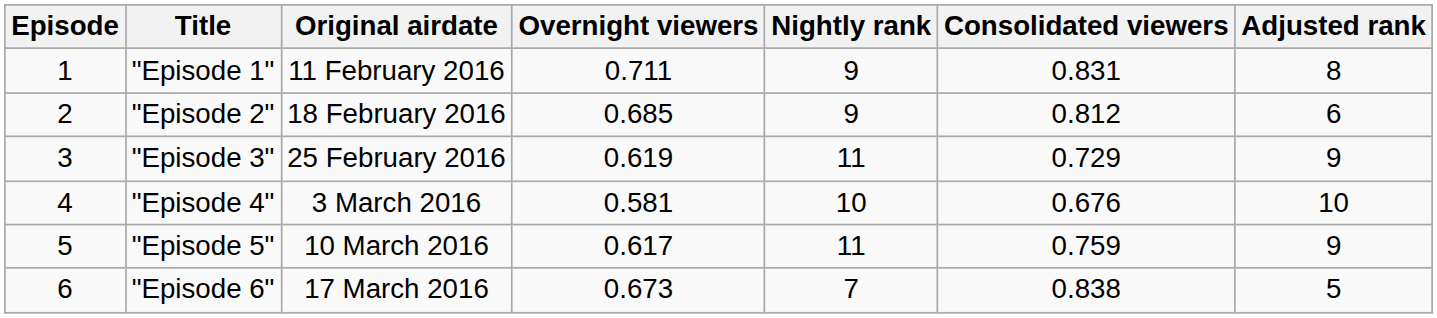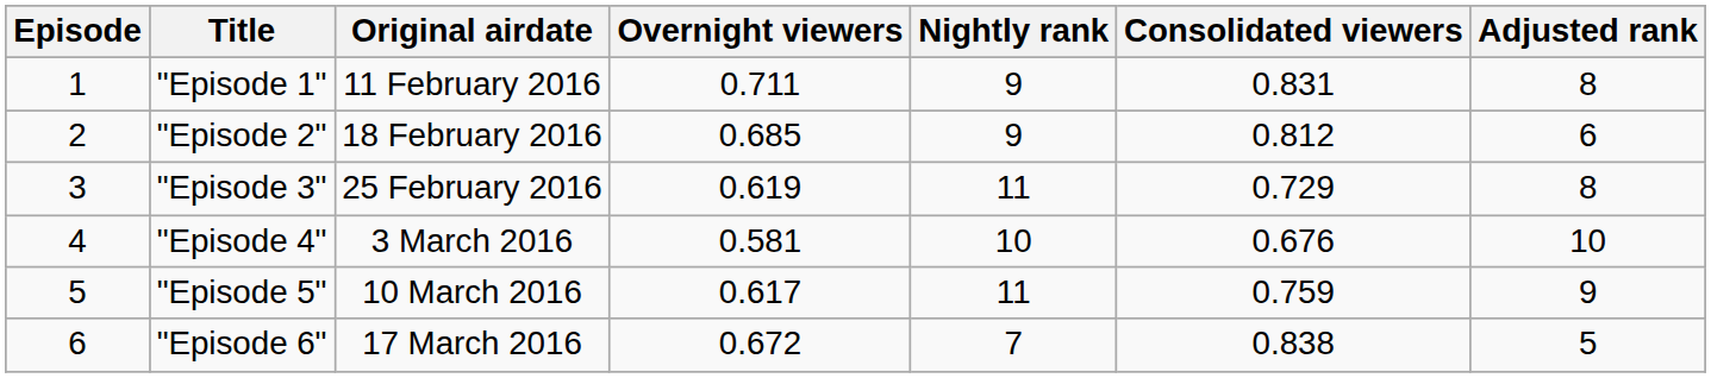"Episode 3" | Adjusted rank: 9 -> 8
"Episode 6" | Overnight viewers: 0.673 -> 0.672
